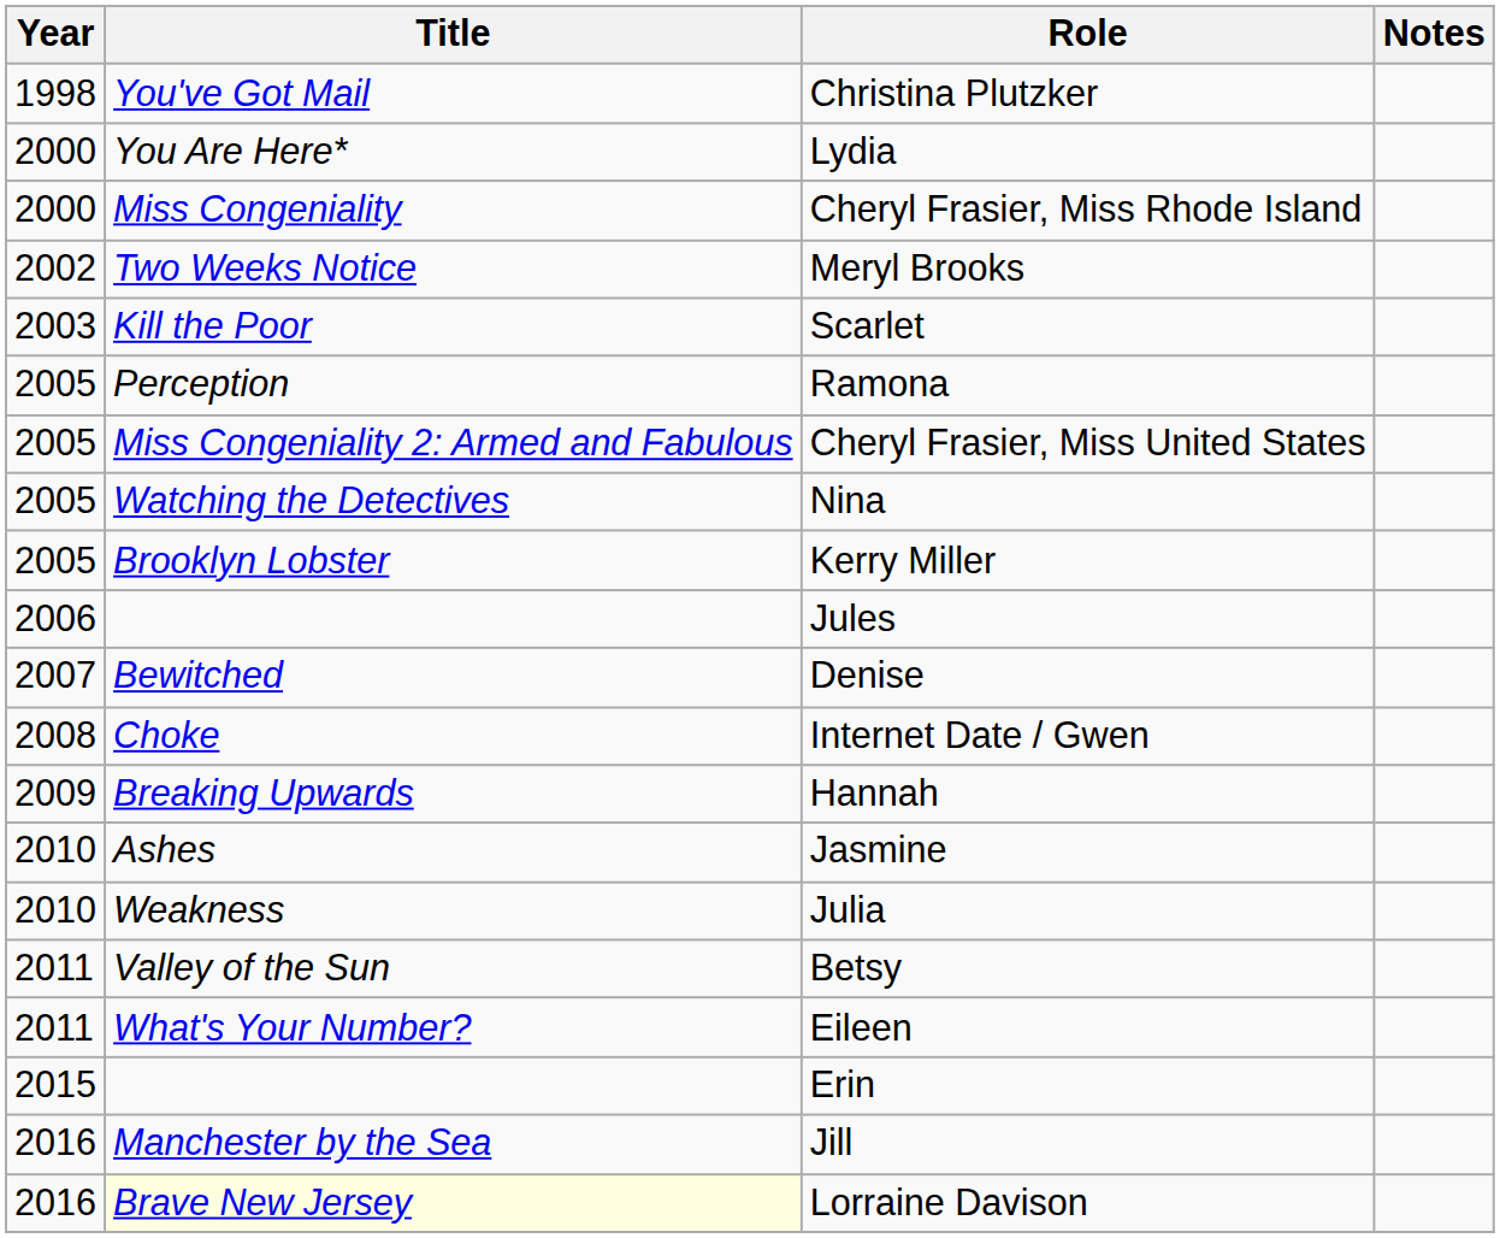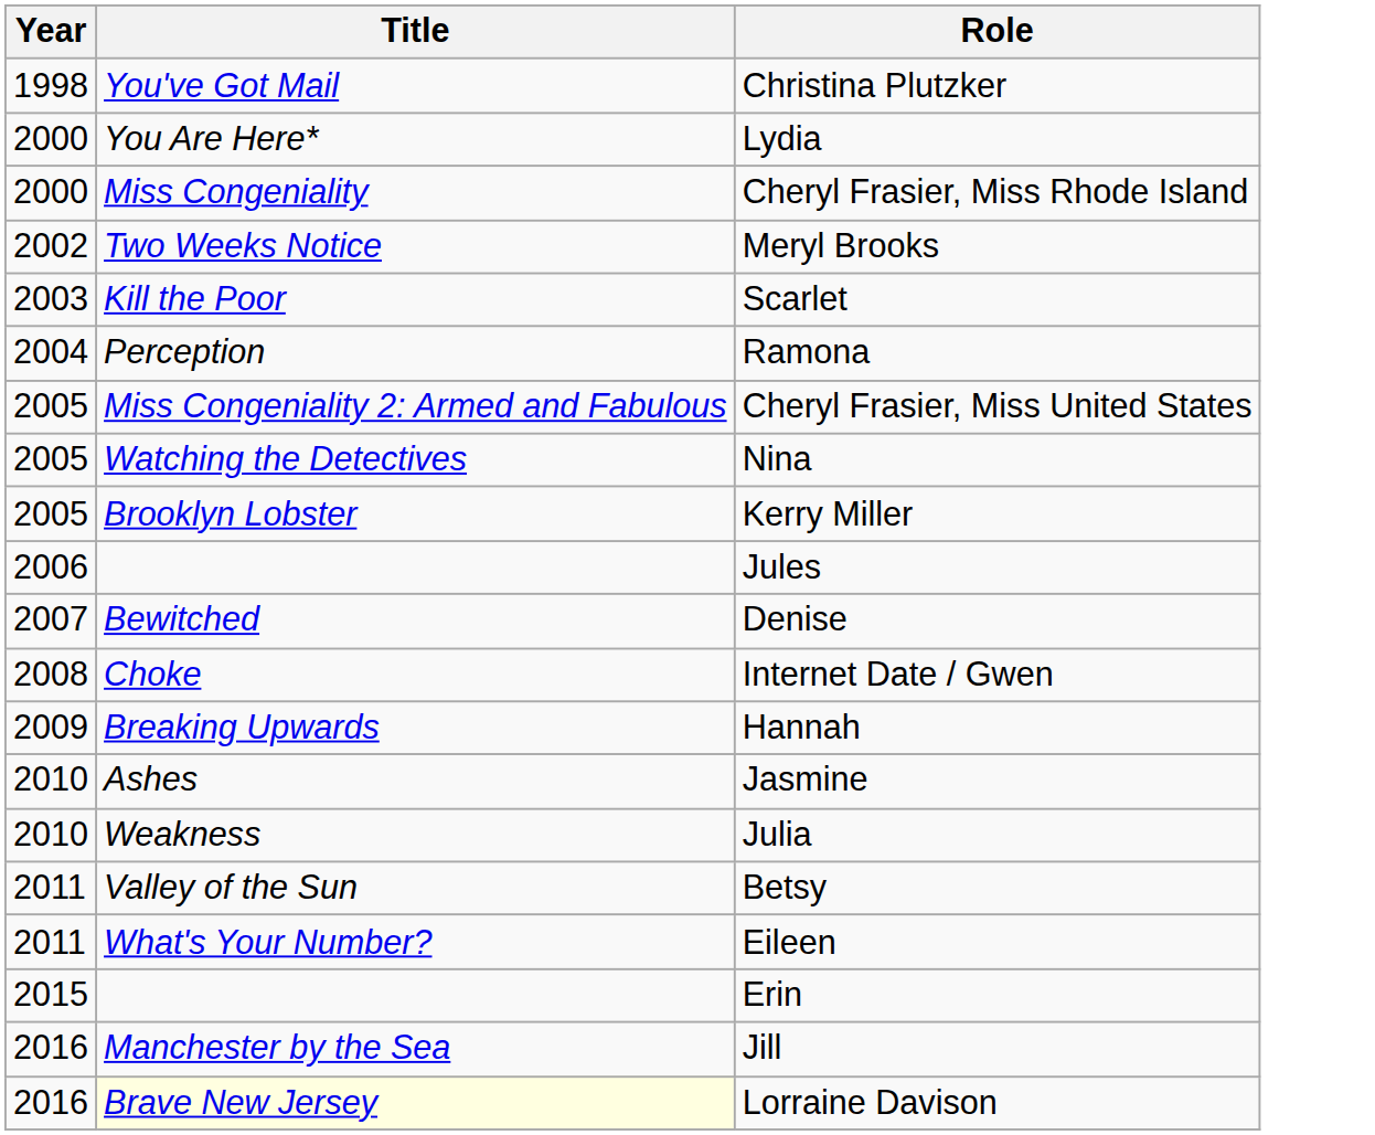- column: Notes
Ramona | Year: 2005 -> 2004
